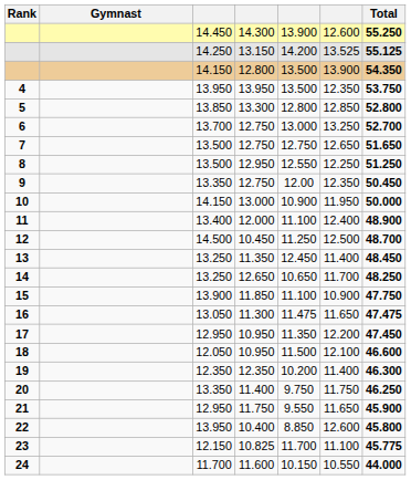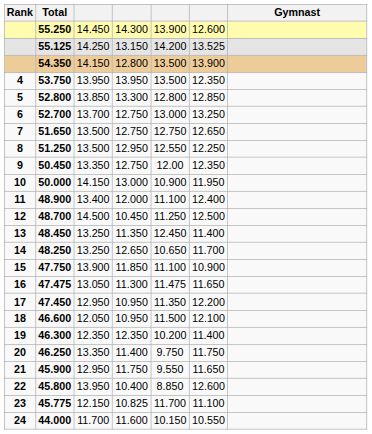columns swapped: Gymnast <-> Total
